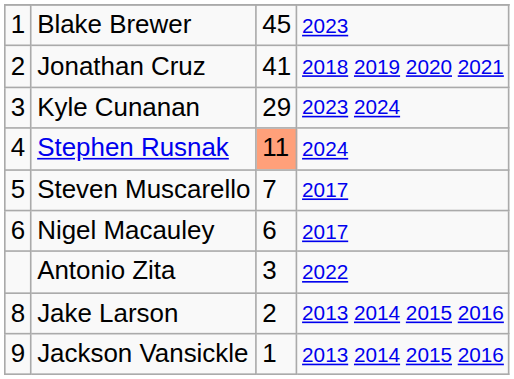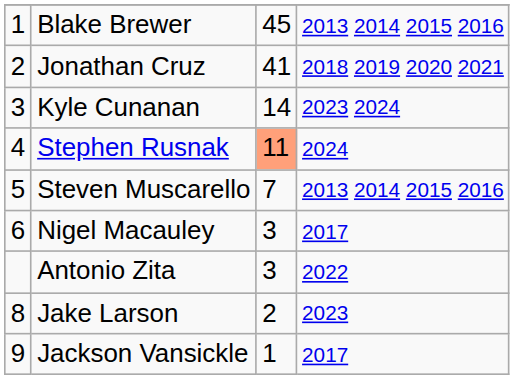Blake Brewer | column 4: 2023 -> 2013 2014 2015 2016
Kyle Cunanan | column 3: 29 -> 14
Steven Muscarello | column 4: 2017 -> 2013 2014 2015 2016
Nigel Macauley | column 3: 6 -> 3
Jake Larson | column 4: 2013 2014 2015 2016 -> 2023
Jackson Vansickle | column 4: 2013 2014 2015 2016 -> 2017
